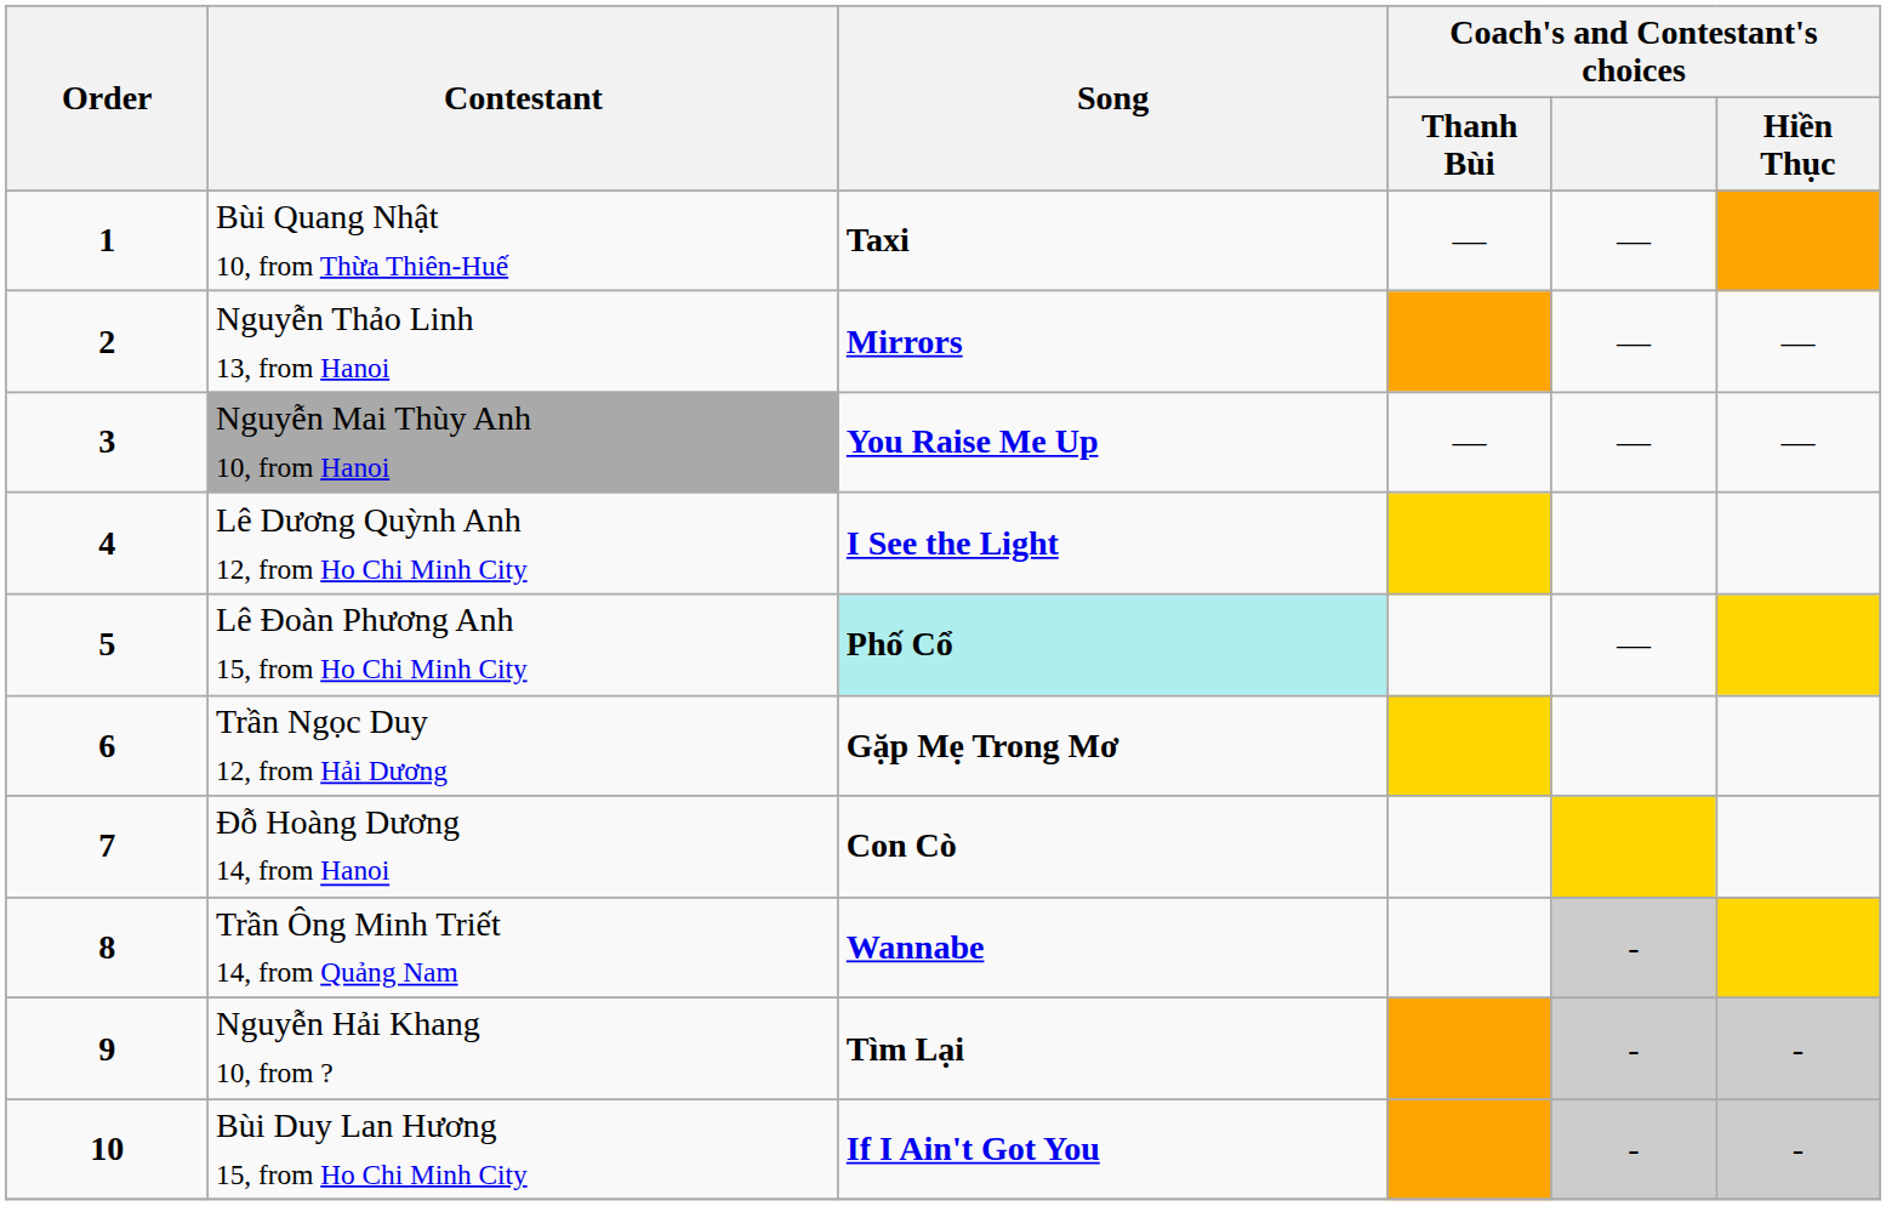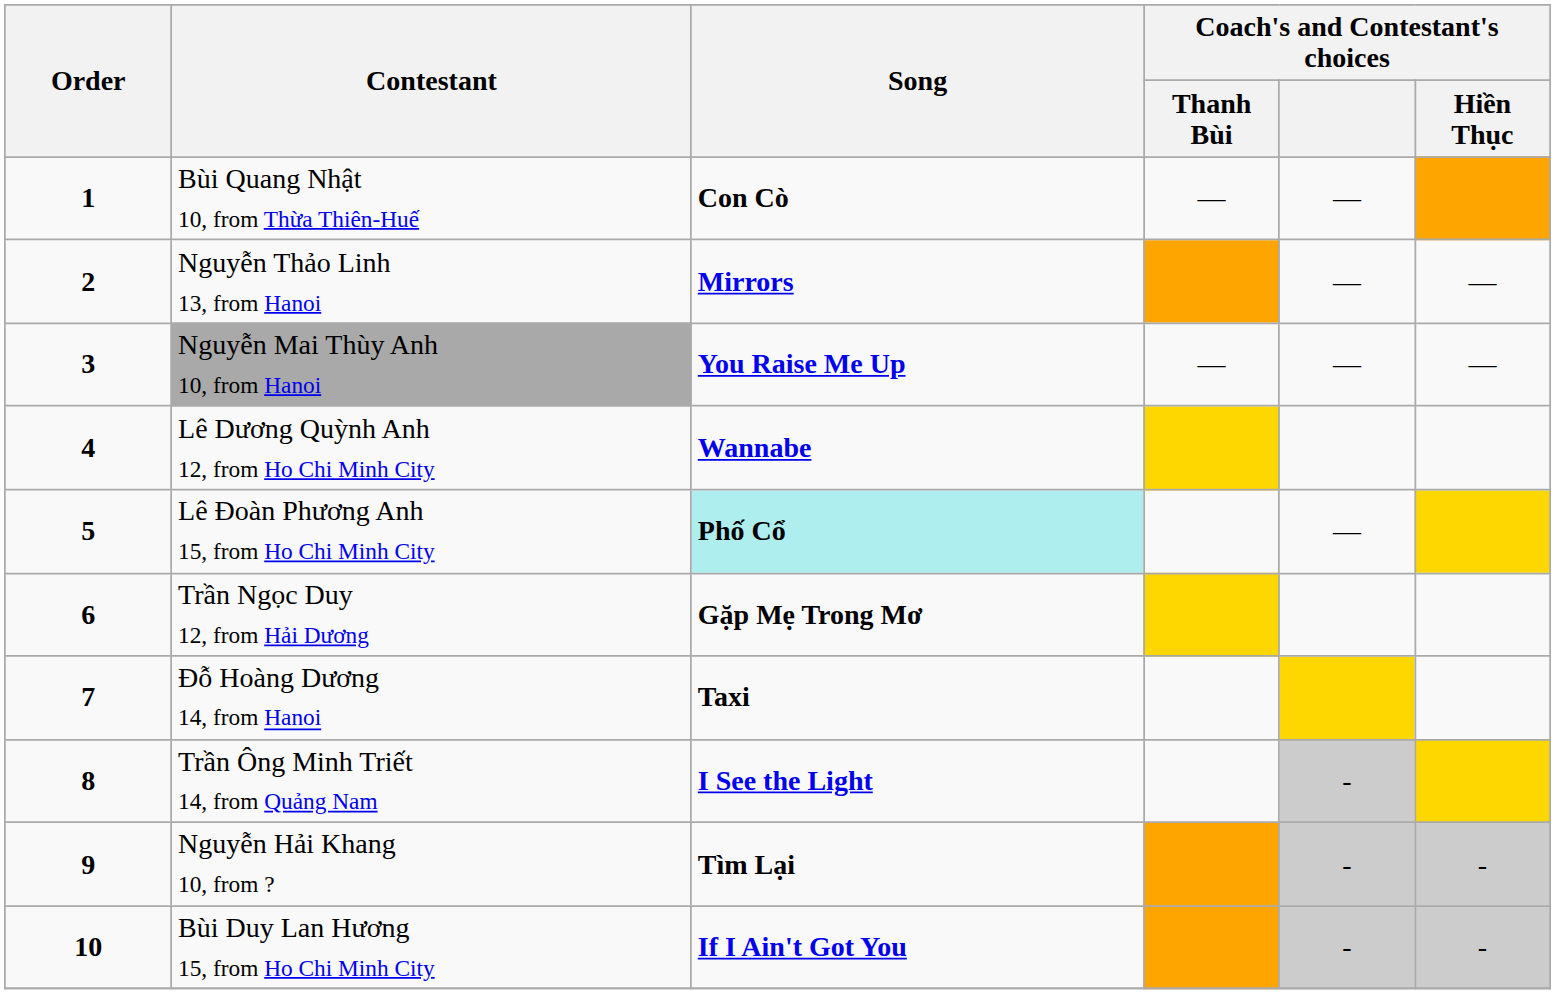Bùi Quang Nhật 10, from Thừa Thiên-Huế | Song: Taxi -> Con Cò
Lê Dương Quỳnh Anh 12, from Ho Chi Minh City | Song: I See the Light -> Wannabe
Đỗ Hoàng Dương 14, from Hanoi | Song: Con Cò -> Taxi
Trần Ông Minh Triết 14, from Quảng Nam | Song: Wannabe -> I See the Light
